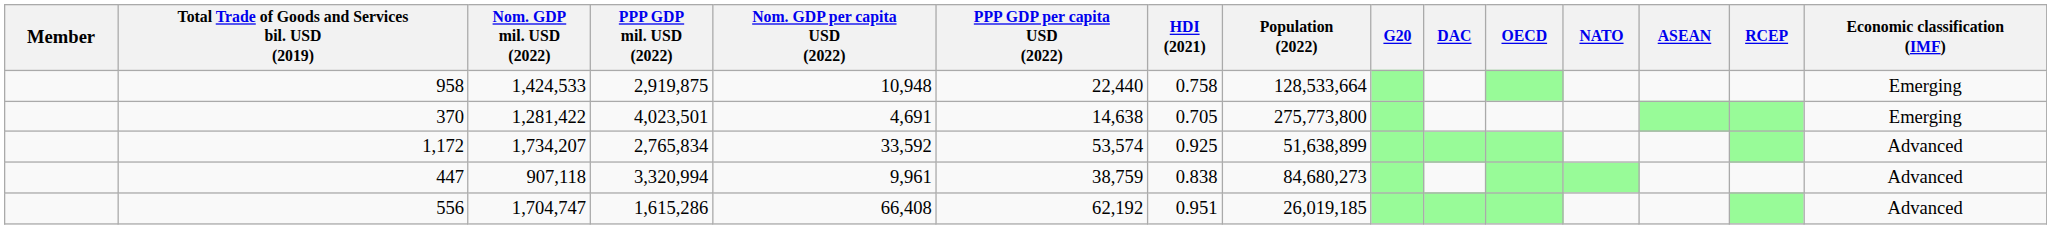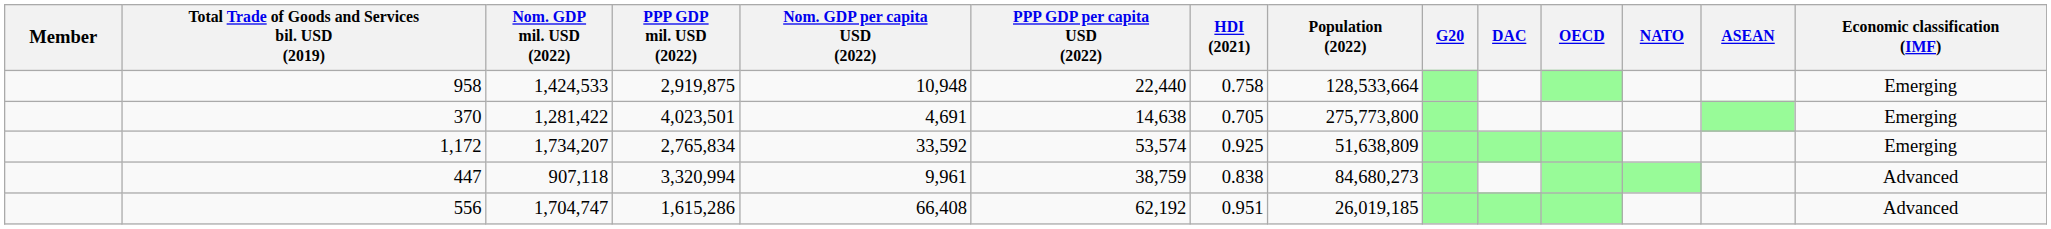- column: RCEP
1,172 | Population (2022): 51,638,899 -> 51,638,809
1,172 | Economic classification (IMF): Advanced -> Emerging
